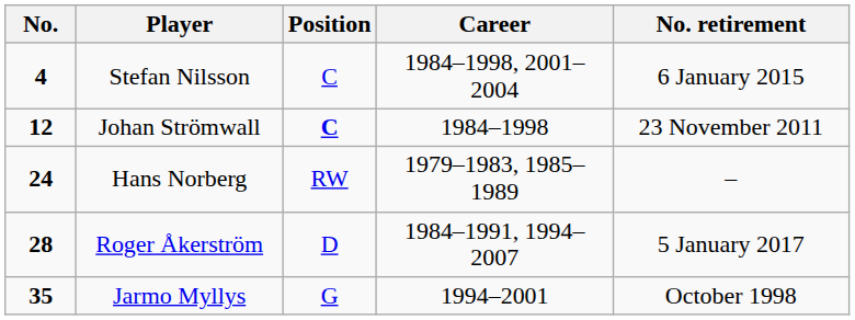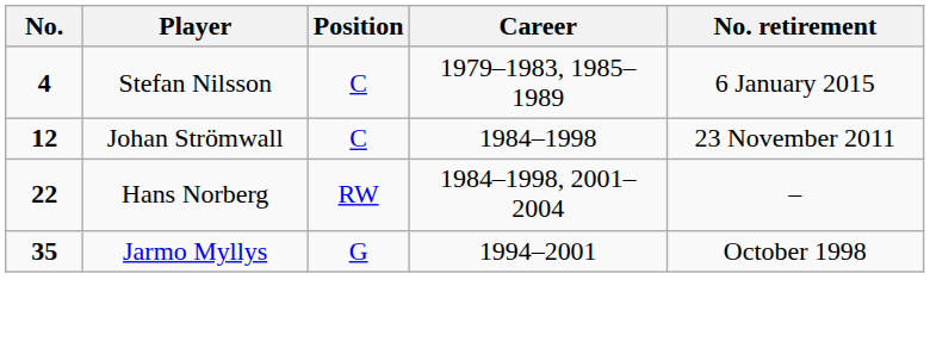Stefan Nilsson | Career: 1984–1998, 2001–2004 -> 1979–1983, 1985–1989
Johan Strömwall | Position: bold -> normal
Hans Norberg | No.: 24 -> 22
Hans Norberg | Career: 1979–1983, 1985–1989 -> 1984–1998, 2001–2004
- row: 28 | Roger Åkerström | D | 1984–1991, 1994–2007 | 5 January 2017
